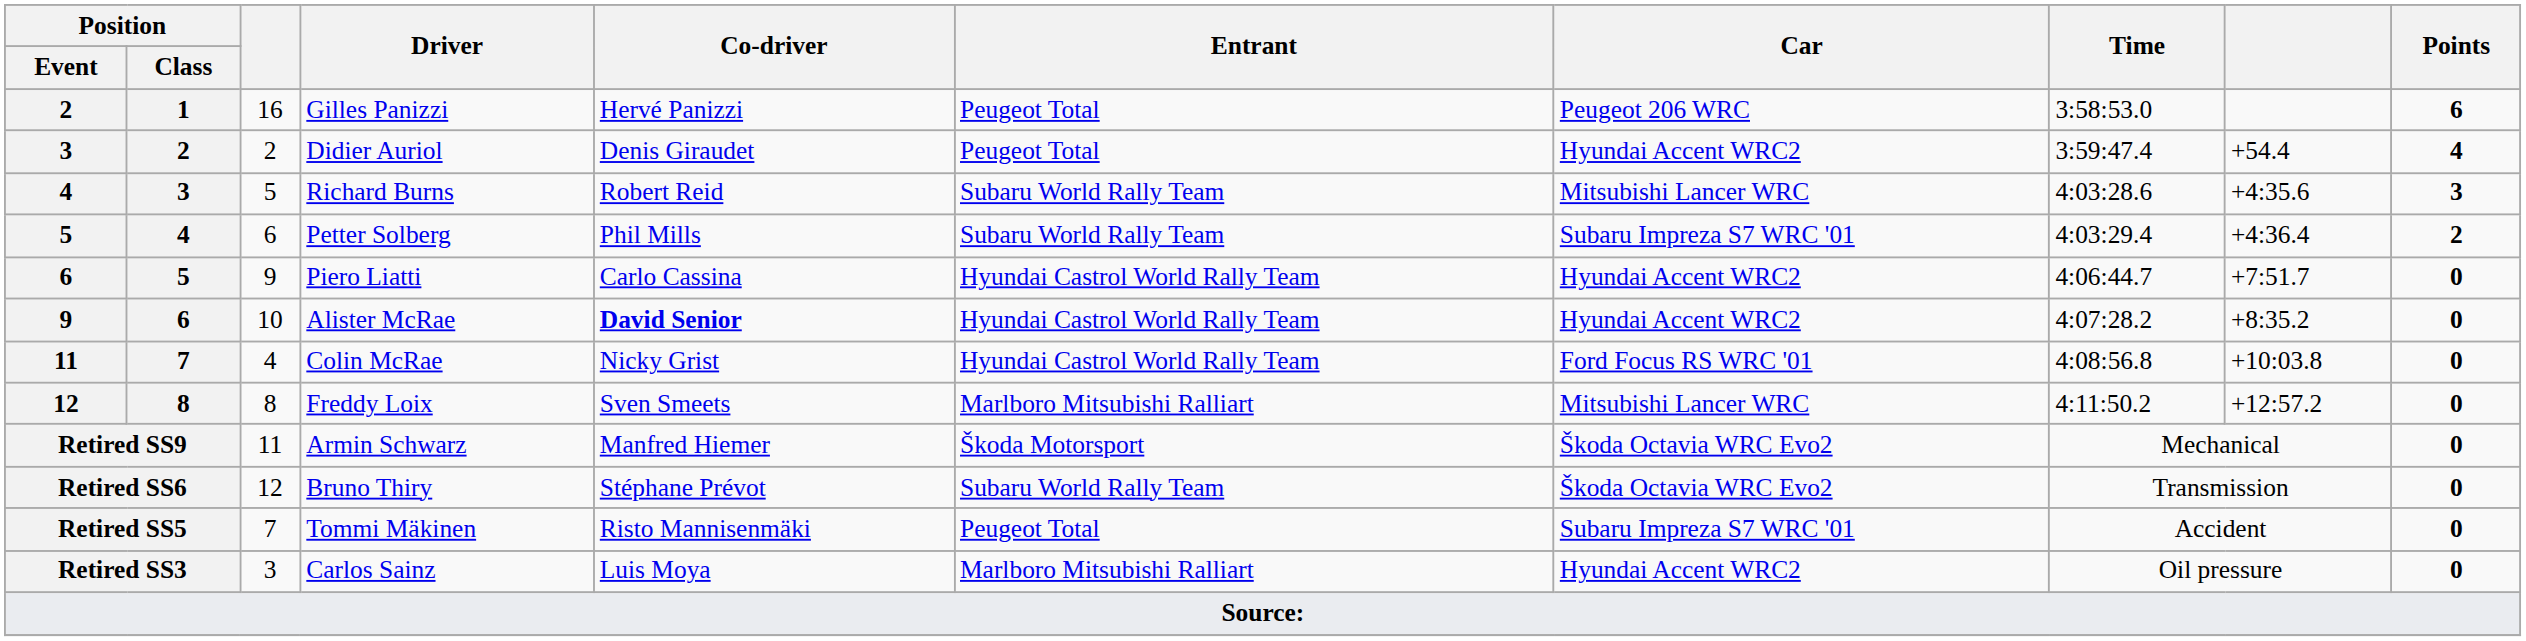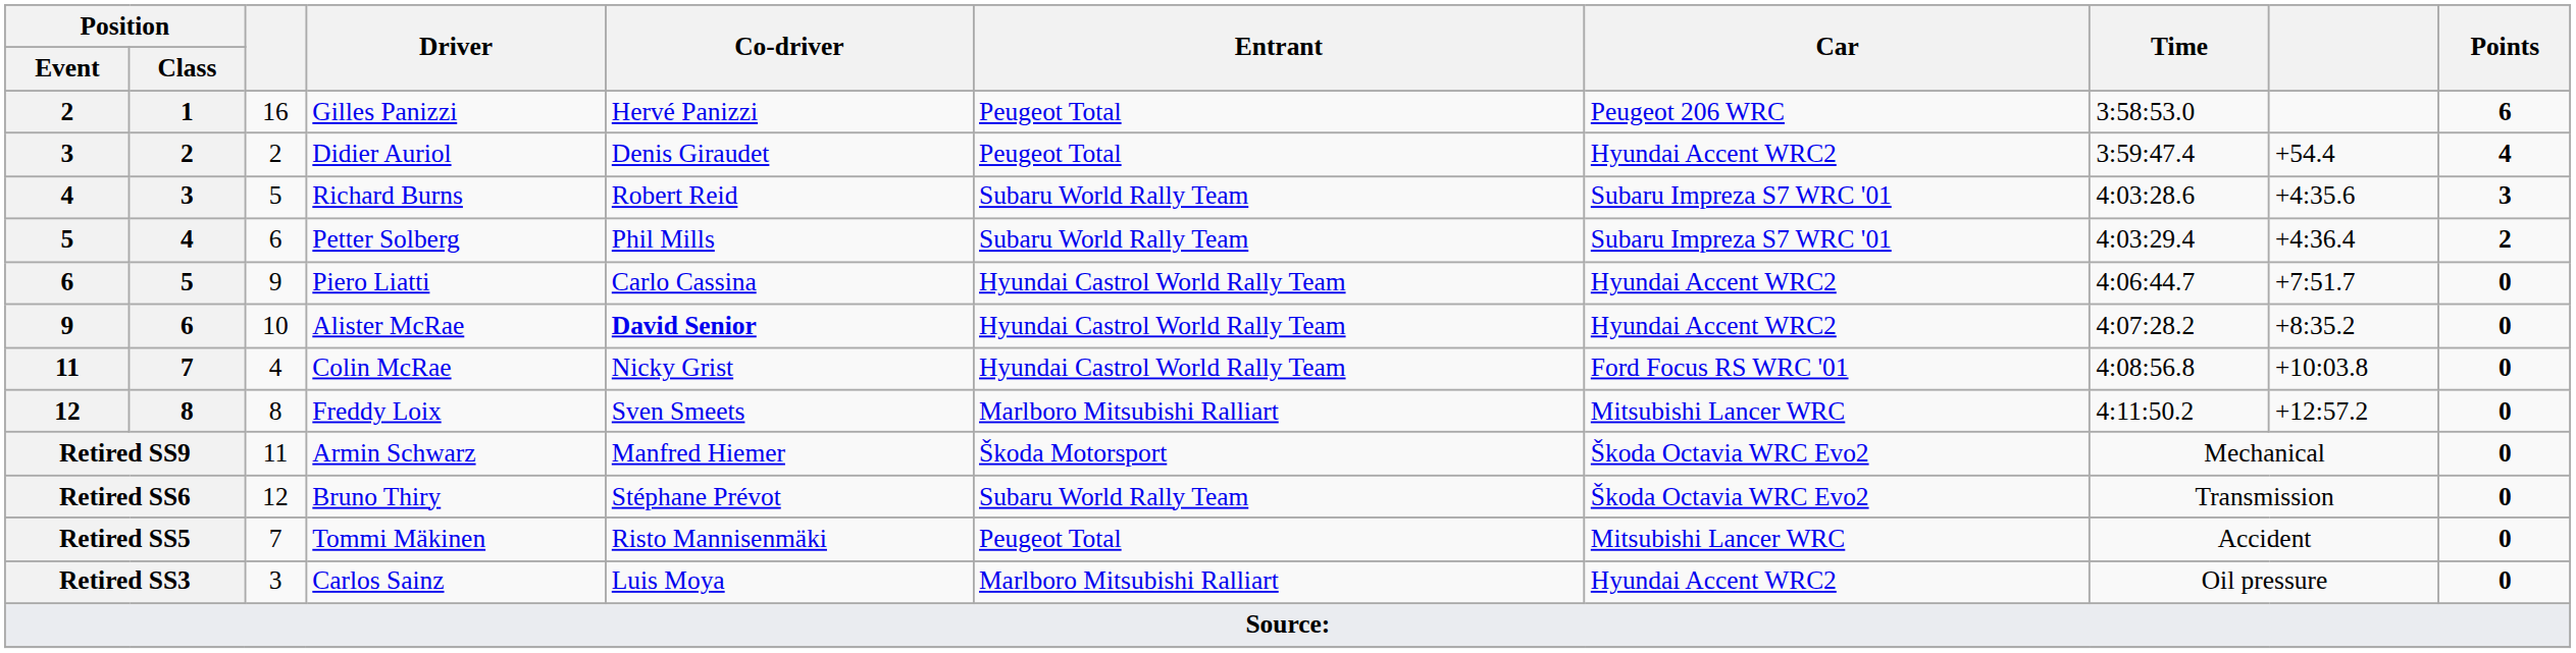Richard Burns | Car: Mitsubishi Lancer WRC -> Subaru Impreza S7 WRC '01
Tommi Mäkinen | Car: Subaru Impreza S7 WRC '01 -> Mitsubishi Lancer WRC
